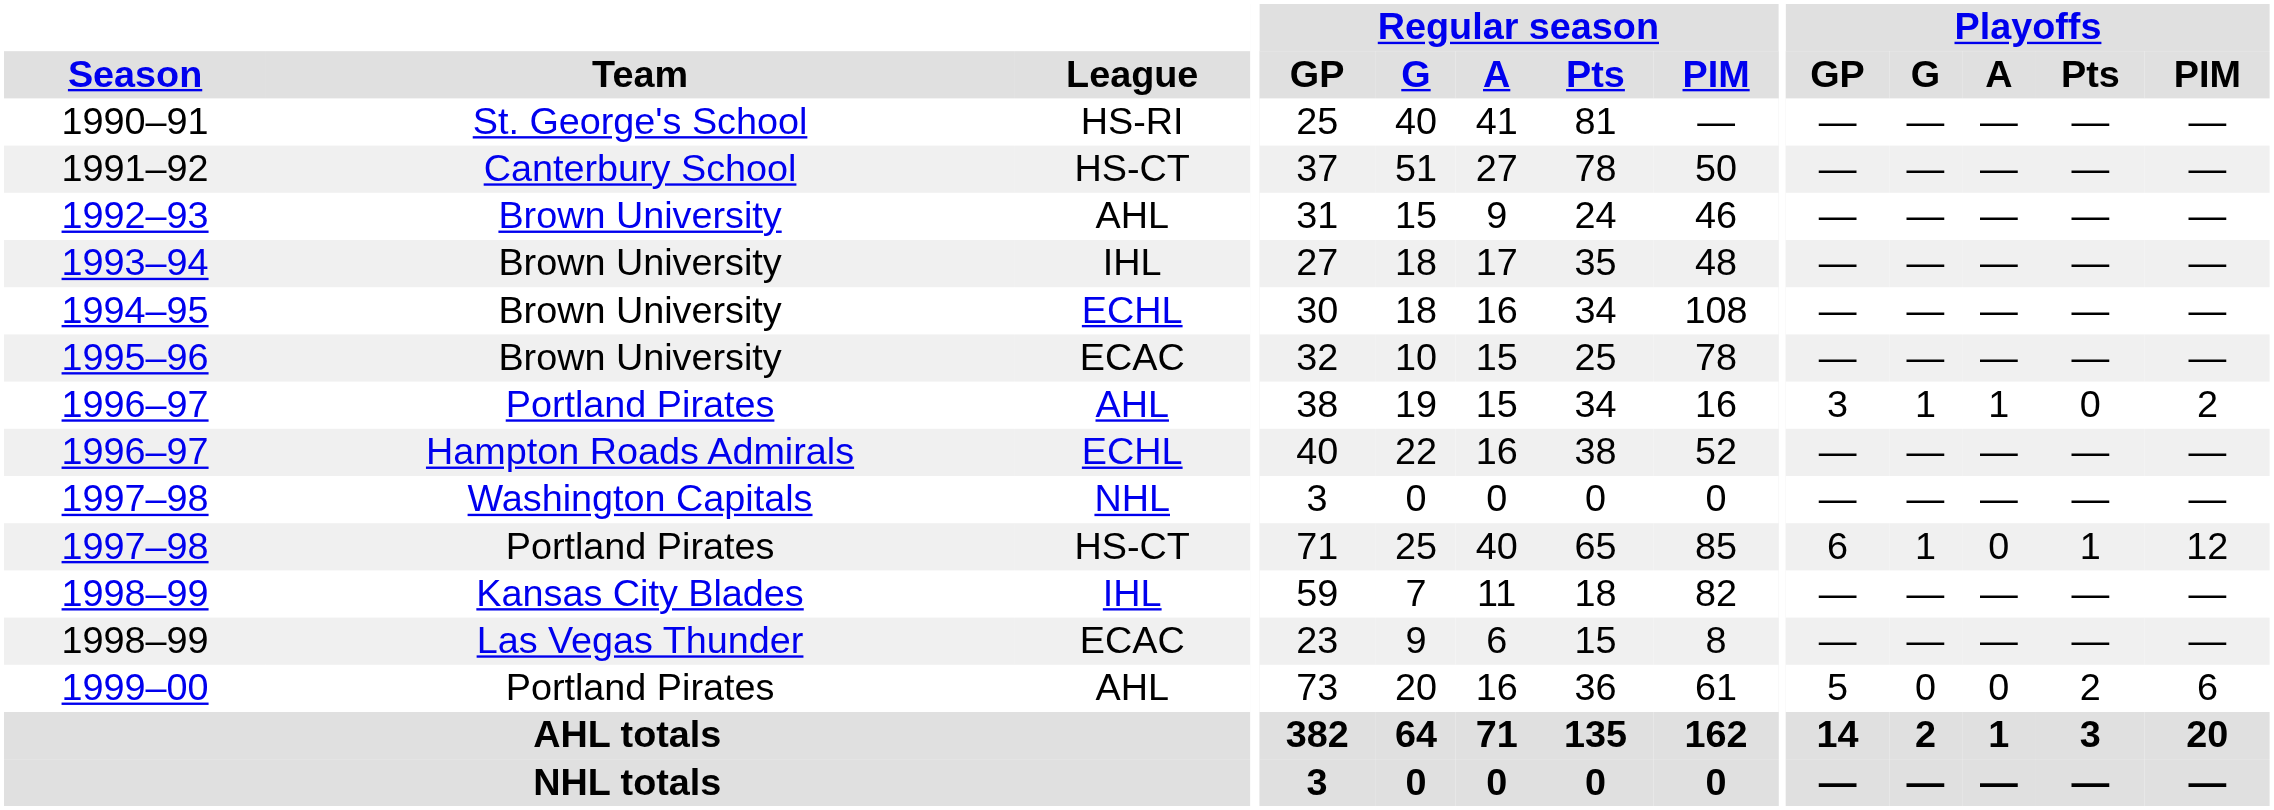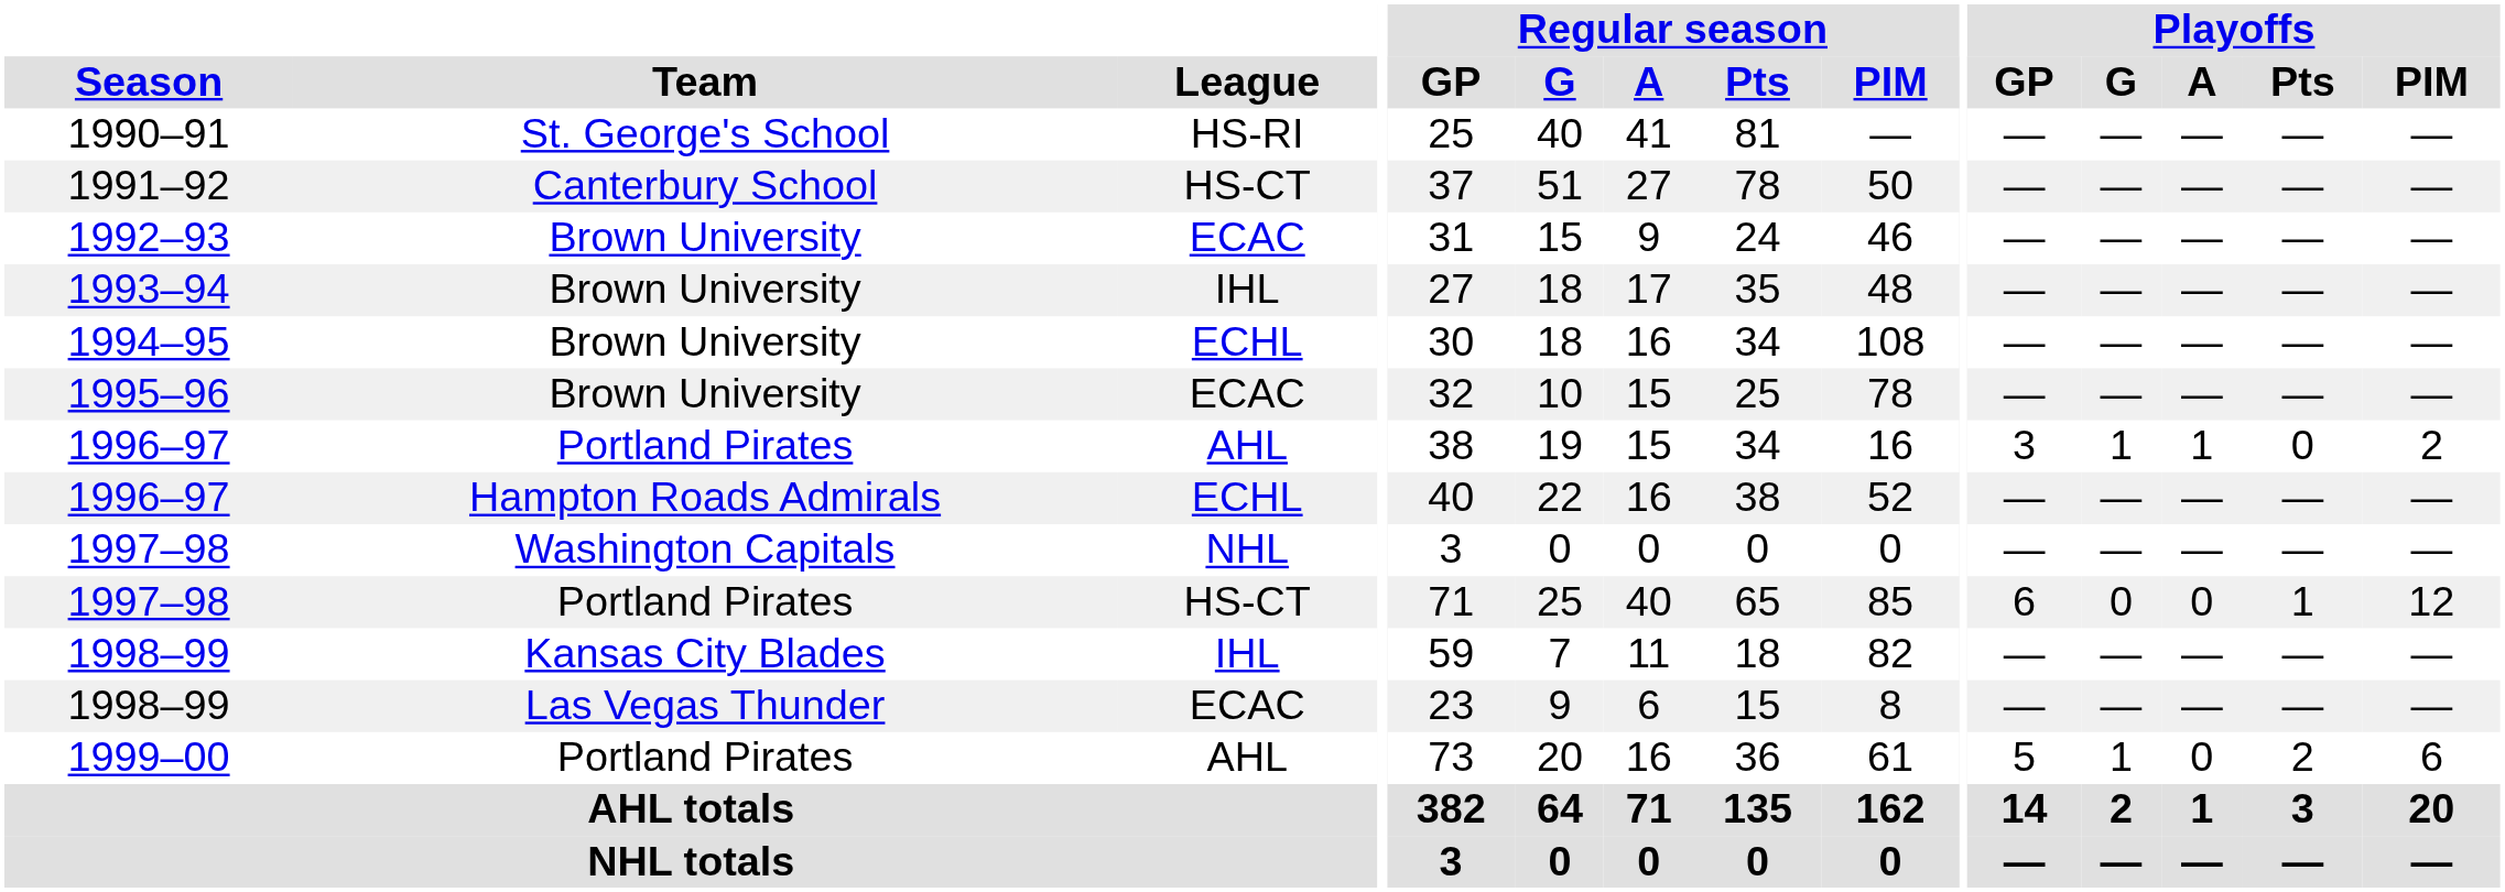1992–93 | League: AHL -> ECAC
1997–98 / Portland Pirates | Playoffs / G: 1 -> 0
1999–00 | Playoffs / G: 0 -> 1
